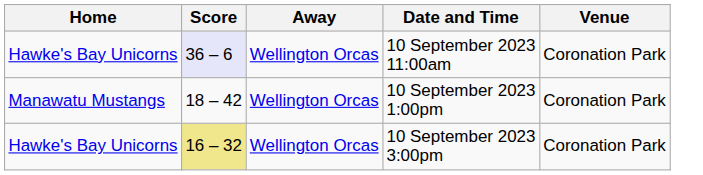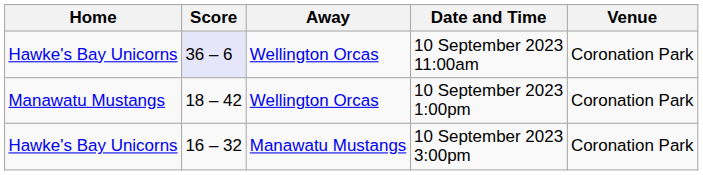10 September 2023 3:00pm | Score: khaki background -> no background
10 September 2023 3:00pm | Away: Wellington Orcas -> Manawatu Mustangs
